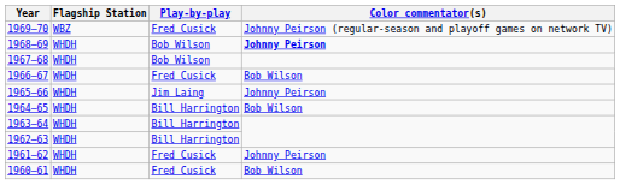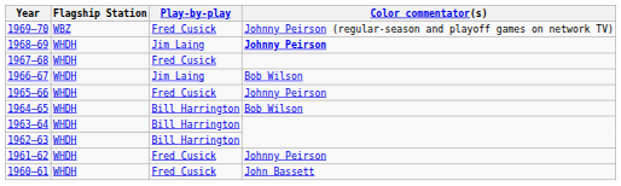1968–69 | Play-by-play: Bob Wilson -> Jim Laing
1967–68 | Play-by-play: Bob Wilson -> Fred Cusick
1966–67 | Play-by-play: Fred Cusick -> Jim Laing
1965–66 | Play-by-play: Jim Laing -> Fred Cusick
1960–61 | Color commentator(s): Bob Wilson -> John Bassett
